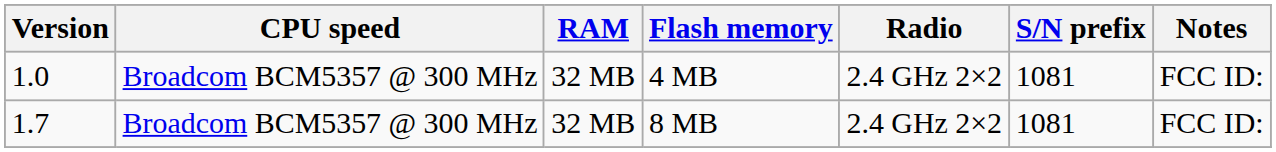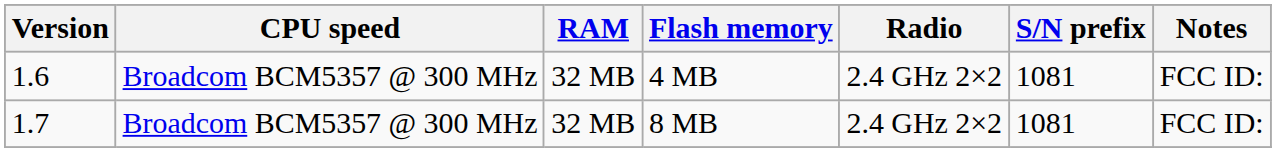4 MB | Version: 1.0 -> 1.6
